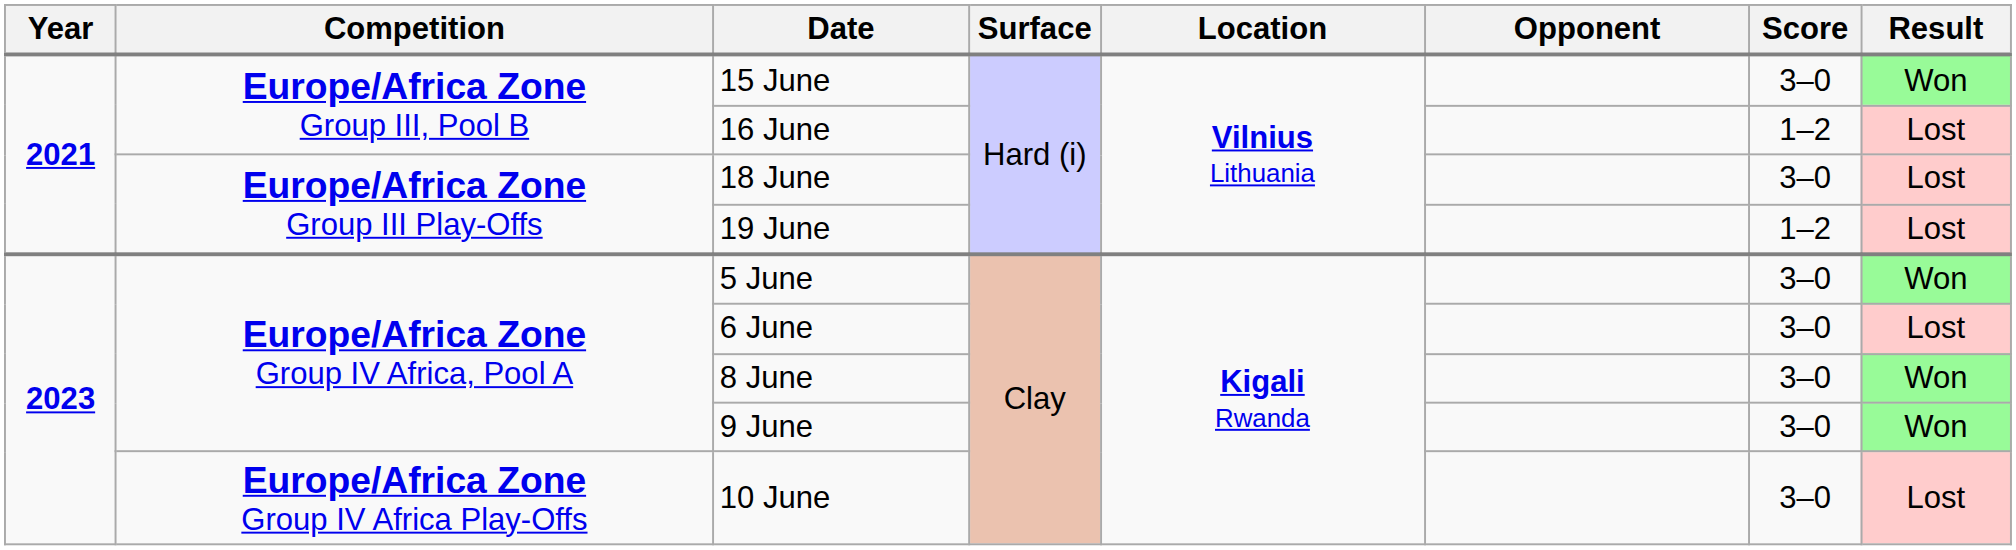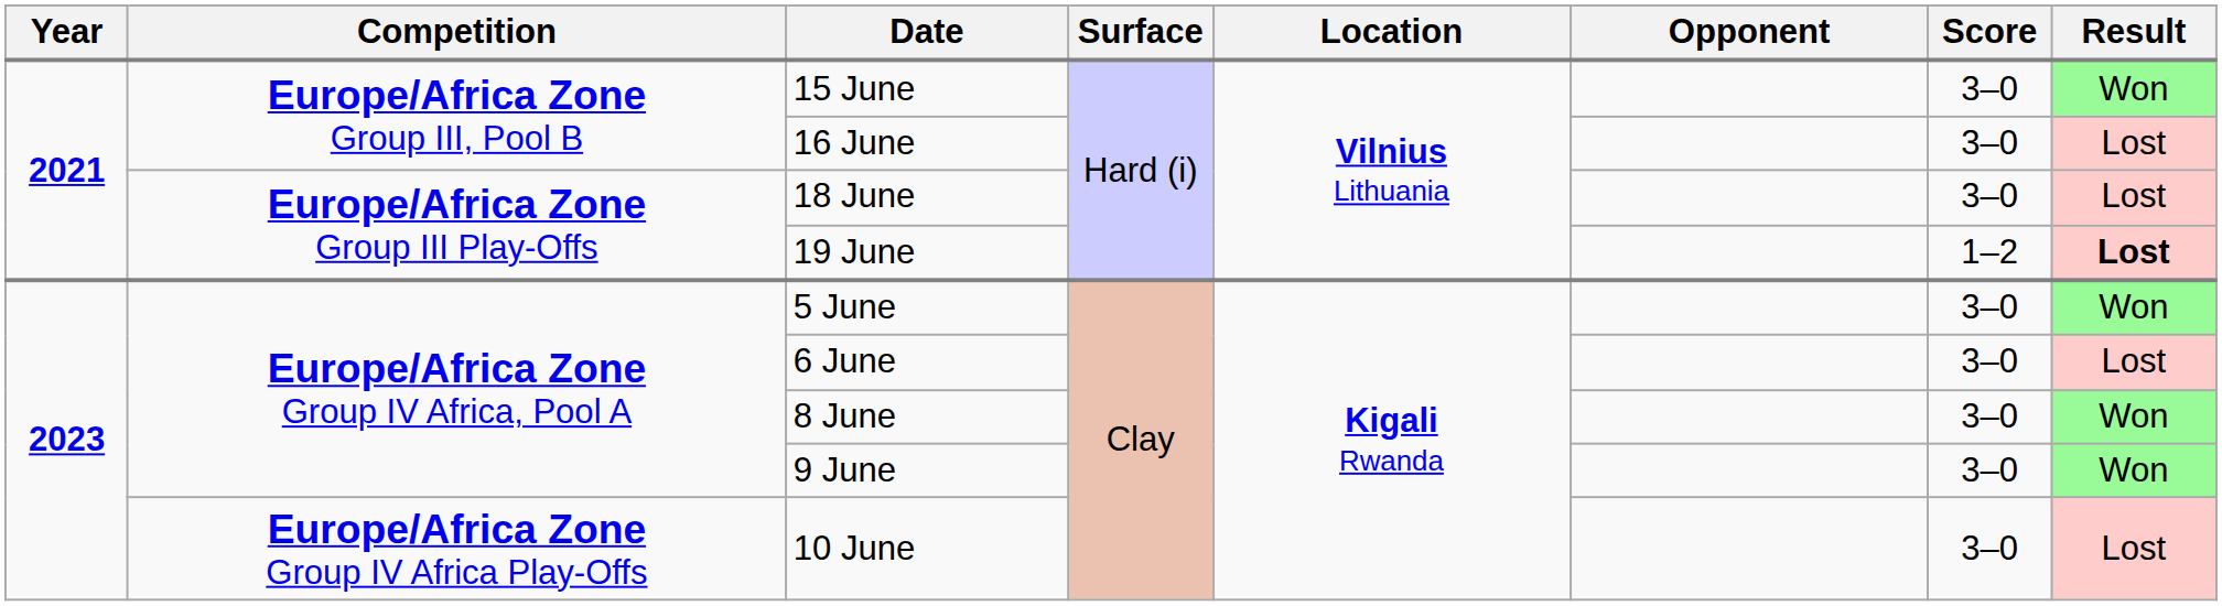16 June | Score: 1–2 -> 3–0
19 June | Result: normal -> bold
